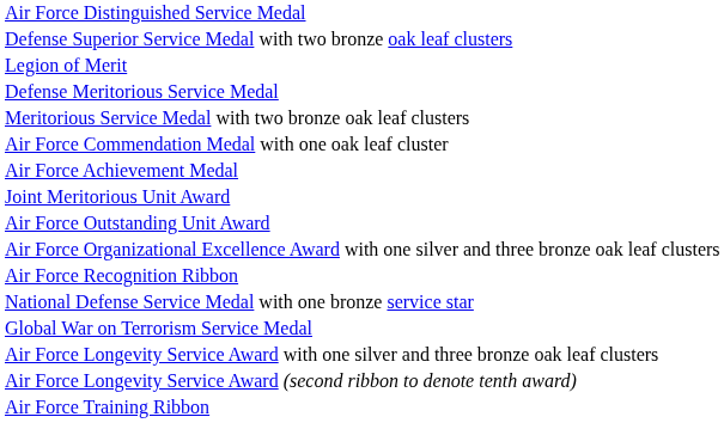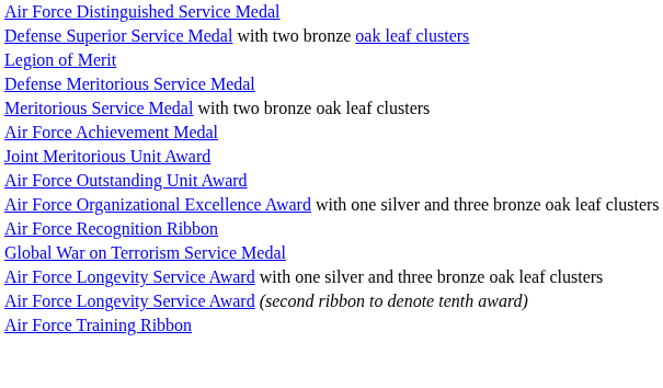- row: Air Force Commendation Medal with one oak leaf cluster
- row: National Defense Service Medal with one bronze service star
